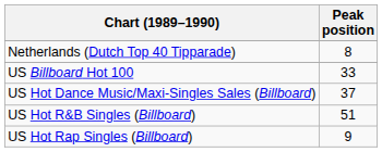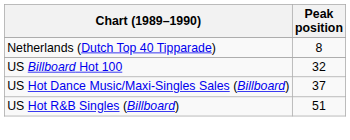US Billboard Hot 100 | Peak position: 33 -> 32
- row: US Hot Rap Singles (Billboard) | 9
